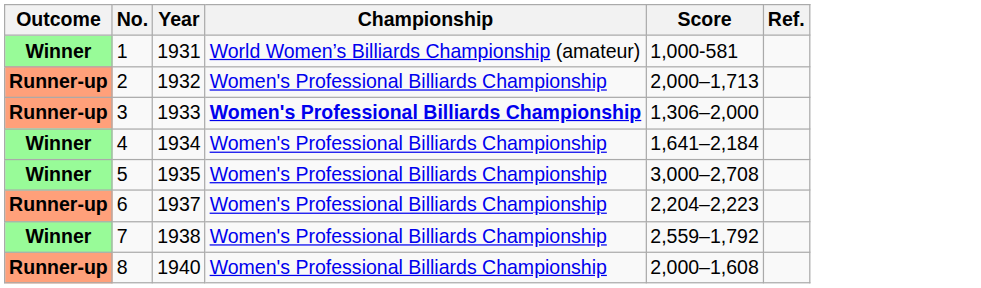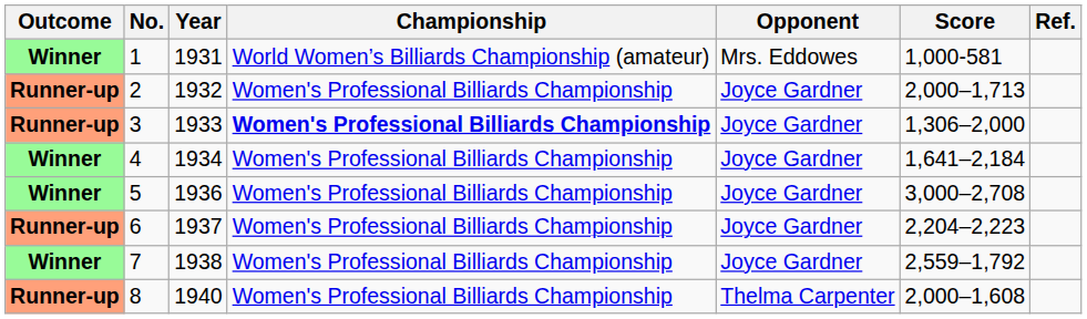+ column: Opponent | Mrs. Eddowes | Joyce Gardner | Joyce Gardner | Joyce Gardner | Joyce Gardner | Joyce Gardner | Joyce Gardner | Thelma Carpenter
5 | Year: 1935 -> 1936
